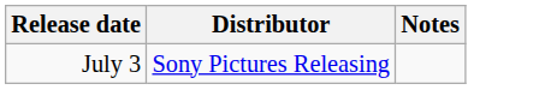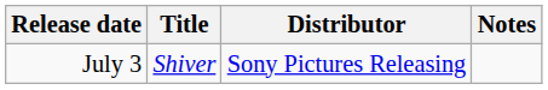+ column: Title | Shiver
